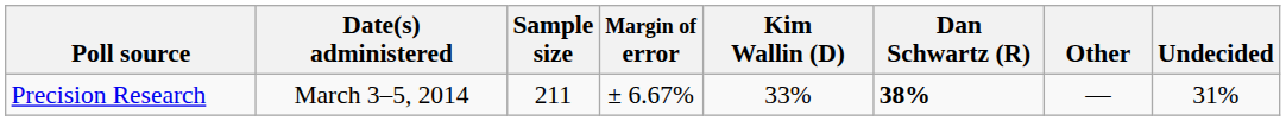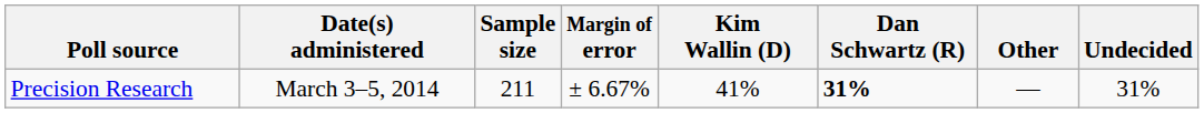Precision Research | Kim Wallin (D): 33% -> 41%
Precision Research | Dan Schwartz (R): 38% -> 31%
